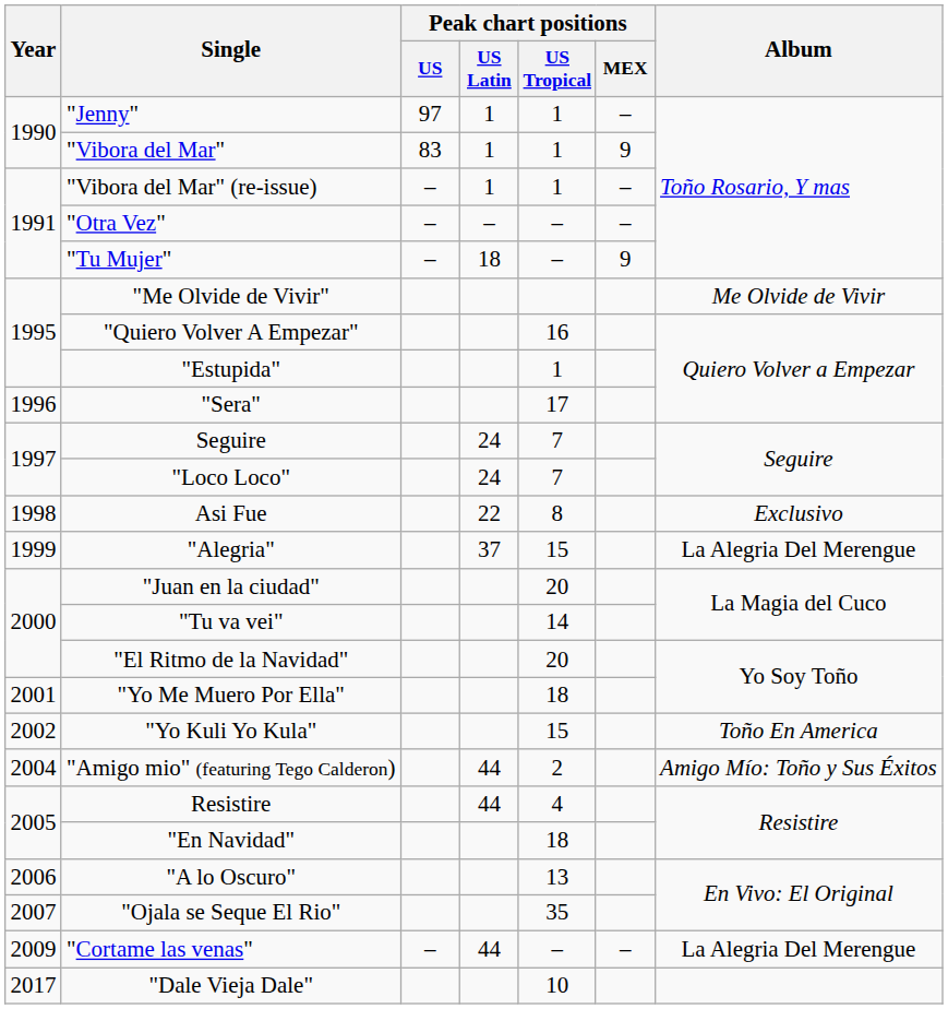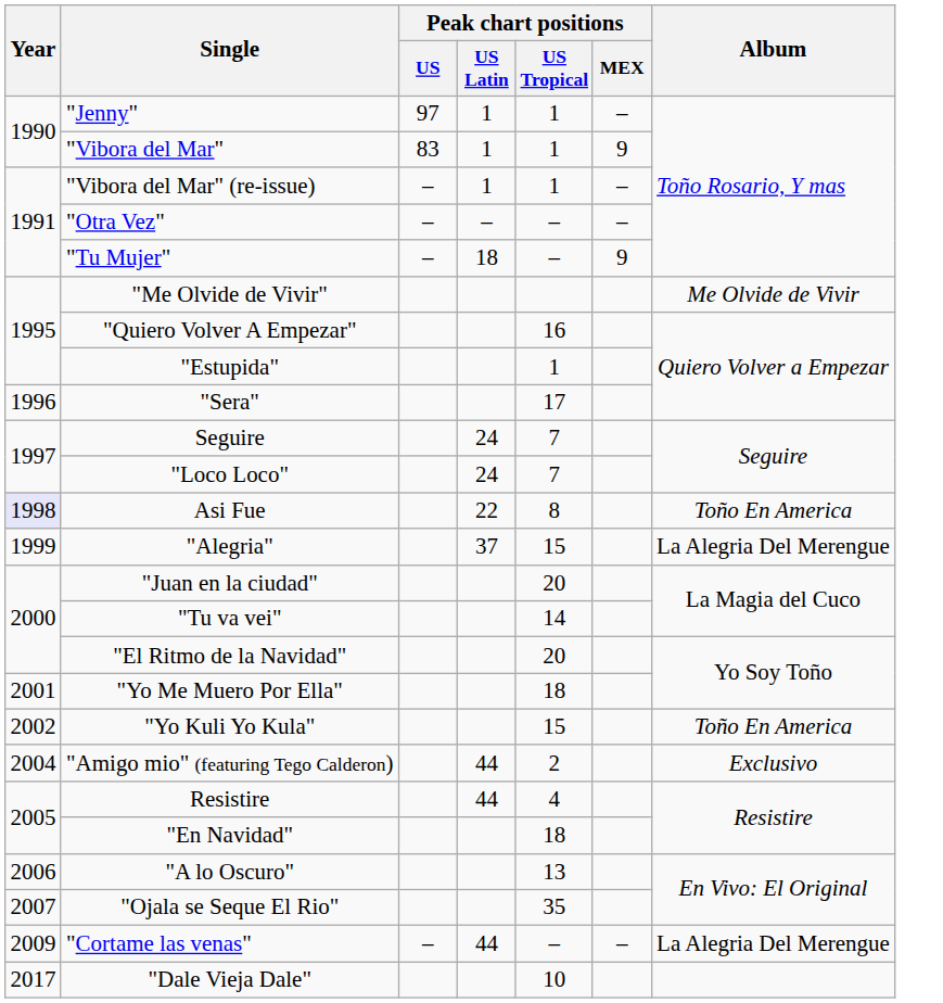Asi Fue | Year: no background -> lavender background
Asi Fue | Album: Exclusivo -> Toño En America
"Amigo mio" (featuring Tego Calderon) | Album: Amigo Mío: Toño y Sus Éxitos -> Exclusivo
